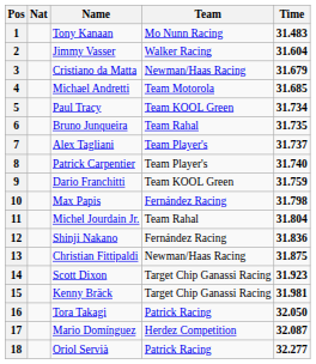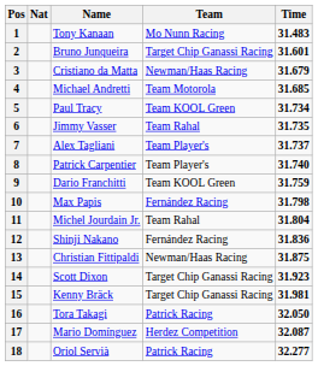2 | Name: Jimmy Vasser -> Bruno Junqueira
2 | Team: Walker Racing -> Target Chip Ganassi Racing
2 | Time: 31.604 -> 31.601
6 | Name: Bruno Junqueira -> Jimmy Vasser
